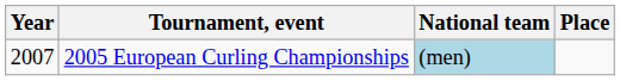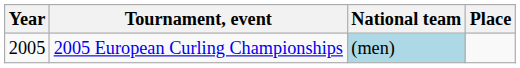2005 European Curling Championships | Year: 2007 -> 2005
